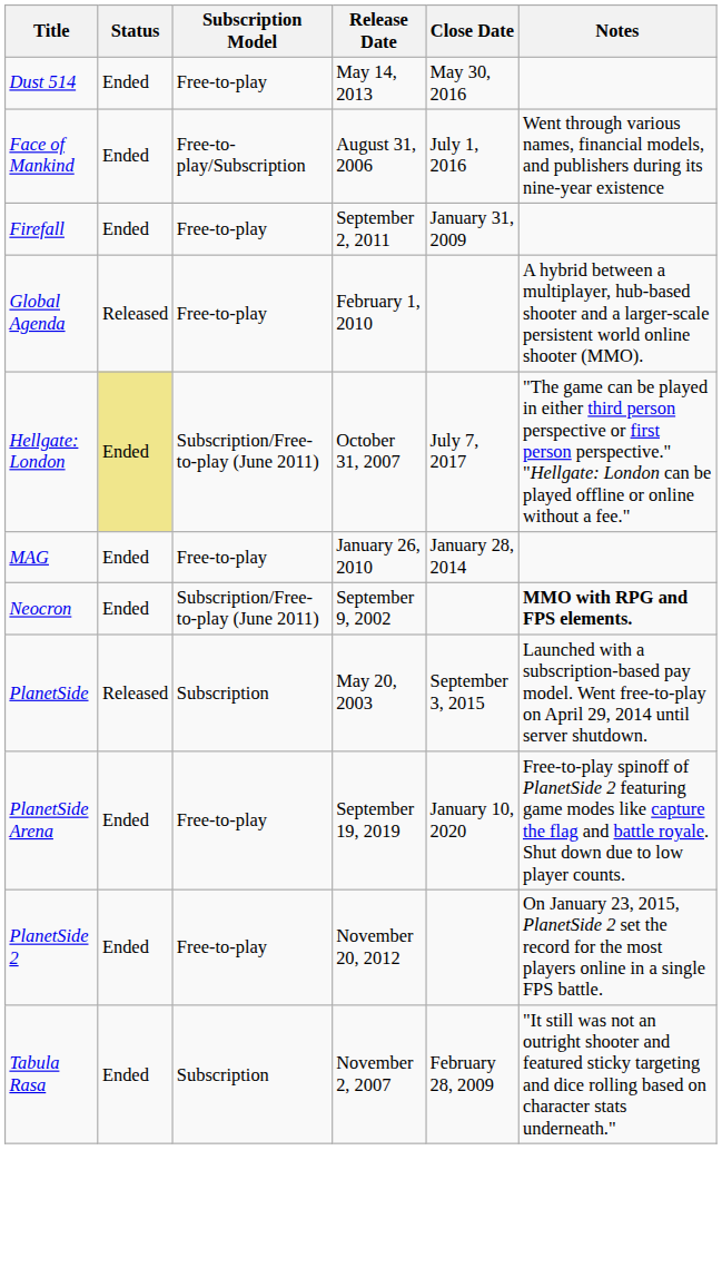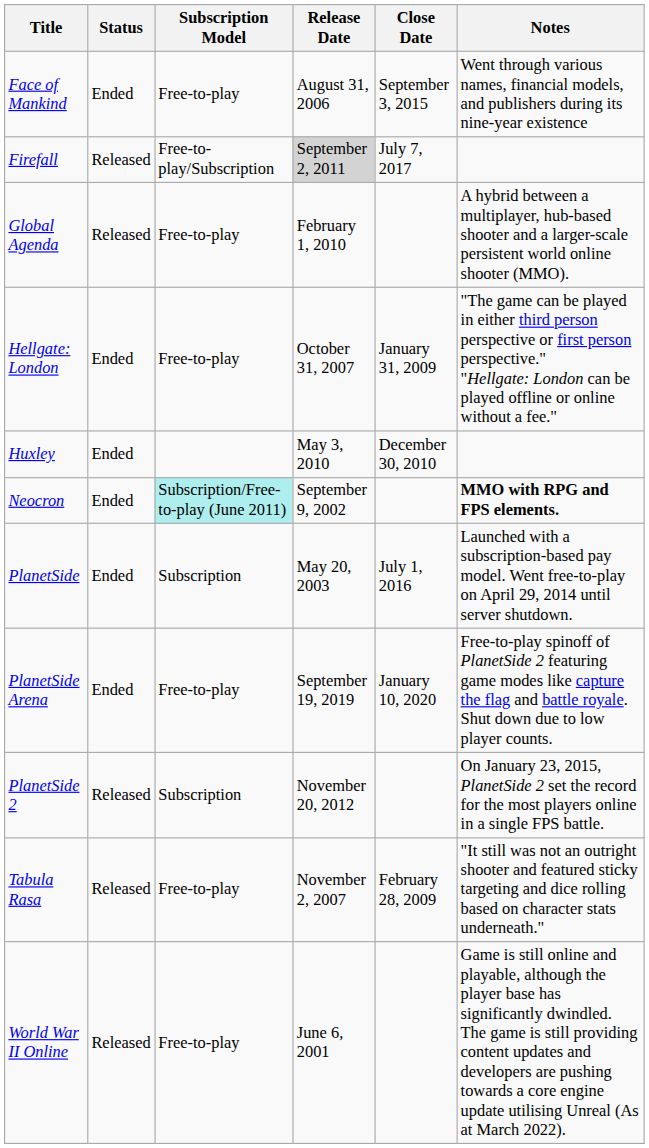- row: Dust 514 | Ended | Free-to-play | May 14, 2013 | May 30, 2016
Face of Mankind | Subscription Model: Free-to-play/Subscription -> Free-to-play
Face of Mankind | Close Date: July 1, 2016 -> September 3, 2015
Firefall | Status: Ended -> Released
Firefall | Subscription Model: Free-to-play -> Free-to-play/Subscription
Firefall | Release Date: no background -> lightgrey background
Firefall | Close Date: January 31, 2009 -> July 7, 2017
Hellgate: London | Status: khaki background -> no background
Hellgate: London | Subscription Model: Subscription/Free-to-play (June 2011) -> Free-to-play
Hellgate: London | Close Date: July 7, 2017 -> January 31, 2009
+ row: Huxley | Ended | May 3, 2010 | December 30, 2010
- row: MAG | Ended | Free-to-play | January 26, 2010 | January 28, 2014
Neocron | Subscription Model: no background -> paleturquoise background
PlanetSide | Status: Released -> Ended
PlanetSide | Close Date: September 3, 2015 -> July 1, 2016
PlanetSide 2 | Status: Ended -> Released
PlanetSide 2 | Subscription Model: Free-to-play -> Subscription
Tabula Rasa | Status: Ended -> Released
Tabula Rasa | Subscription Model: Subscription -> Free-to-play
+ row: World War II Online | Released | Free-to-play | June 6, 2001 | Game is still online and playable, although the player base has significantly dwindled. The game is still providing content updates and developers are pushing towards a core engine update utilising Unreal (As at March 2022).
